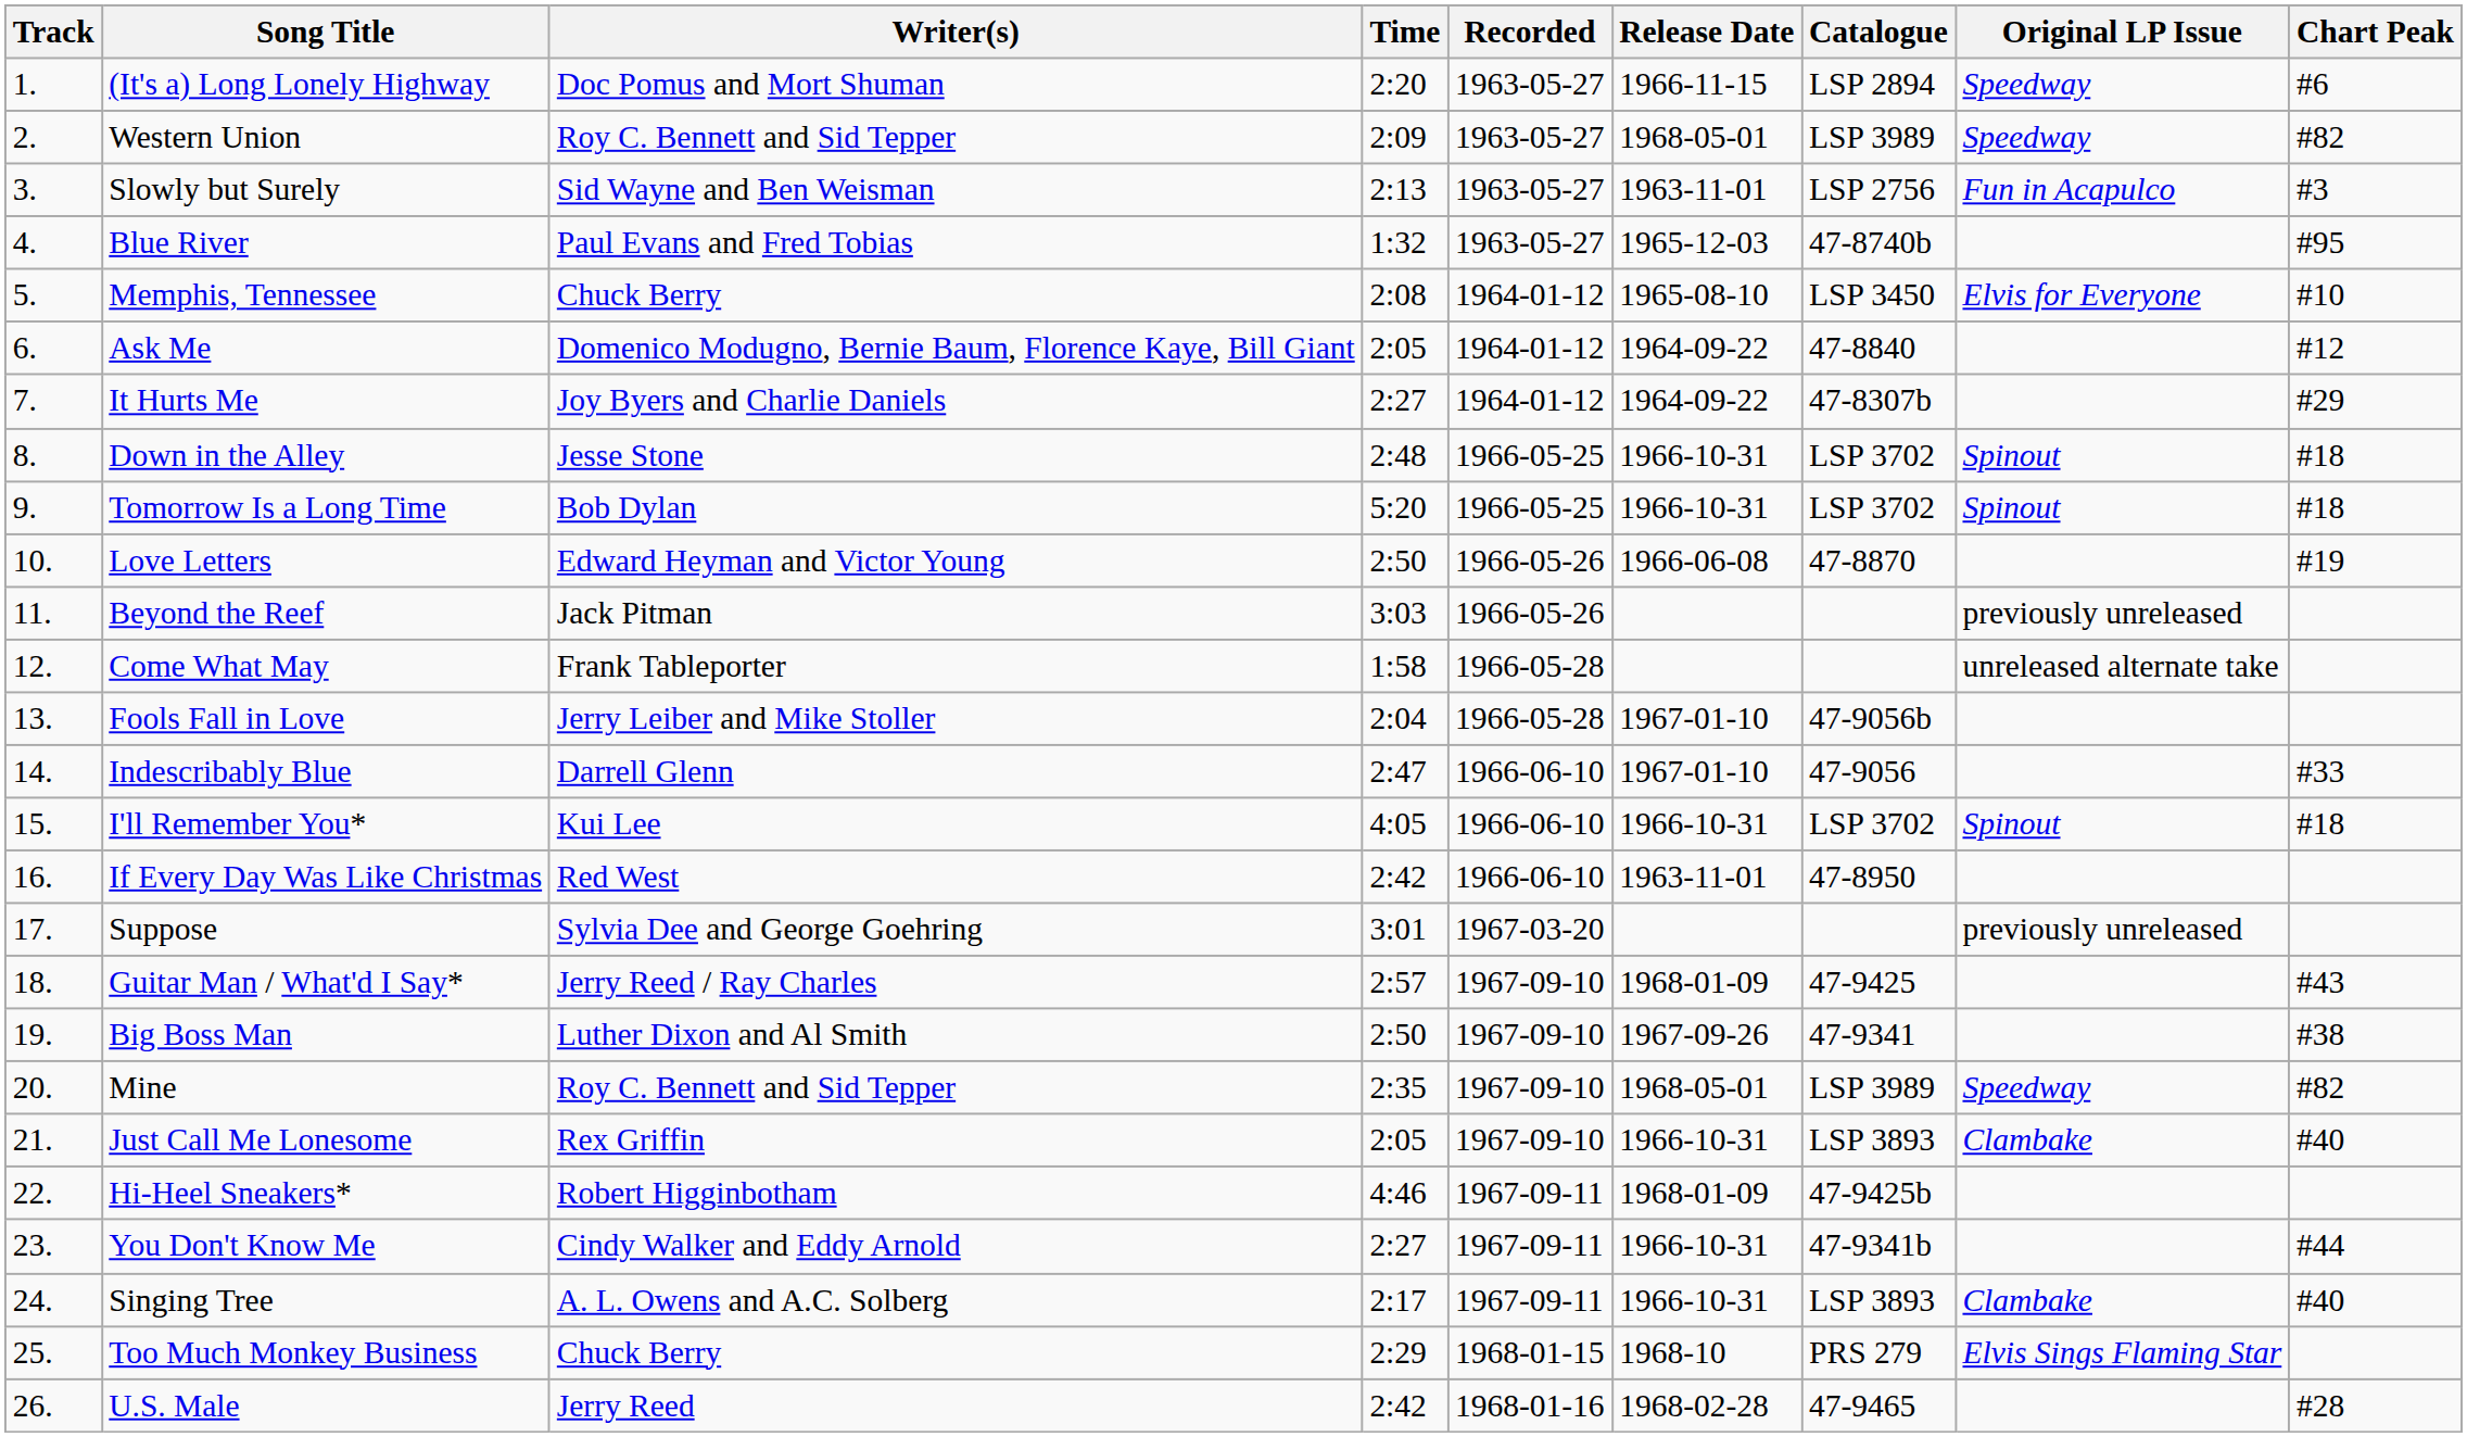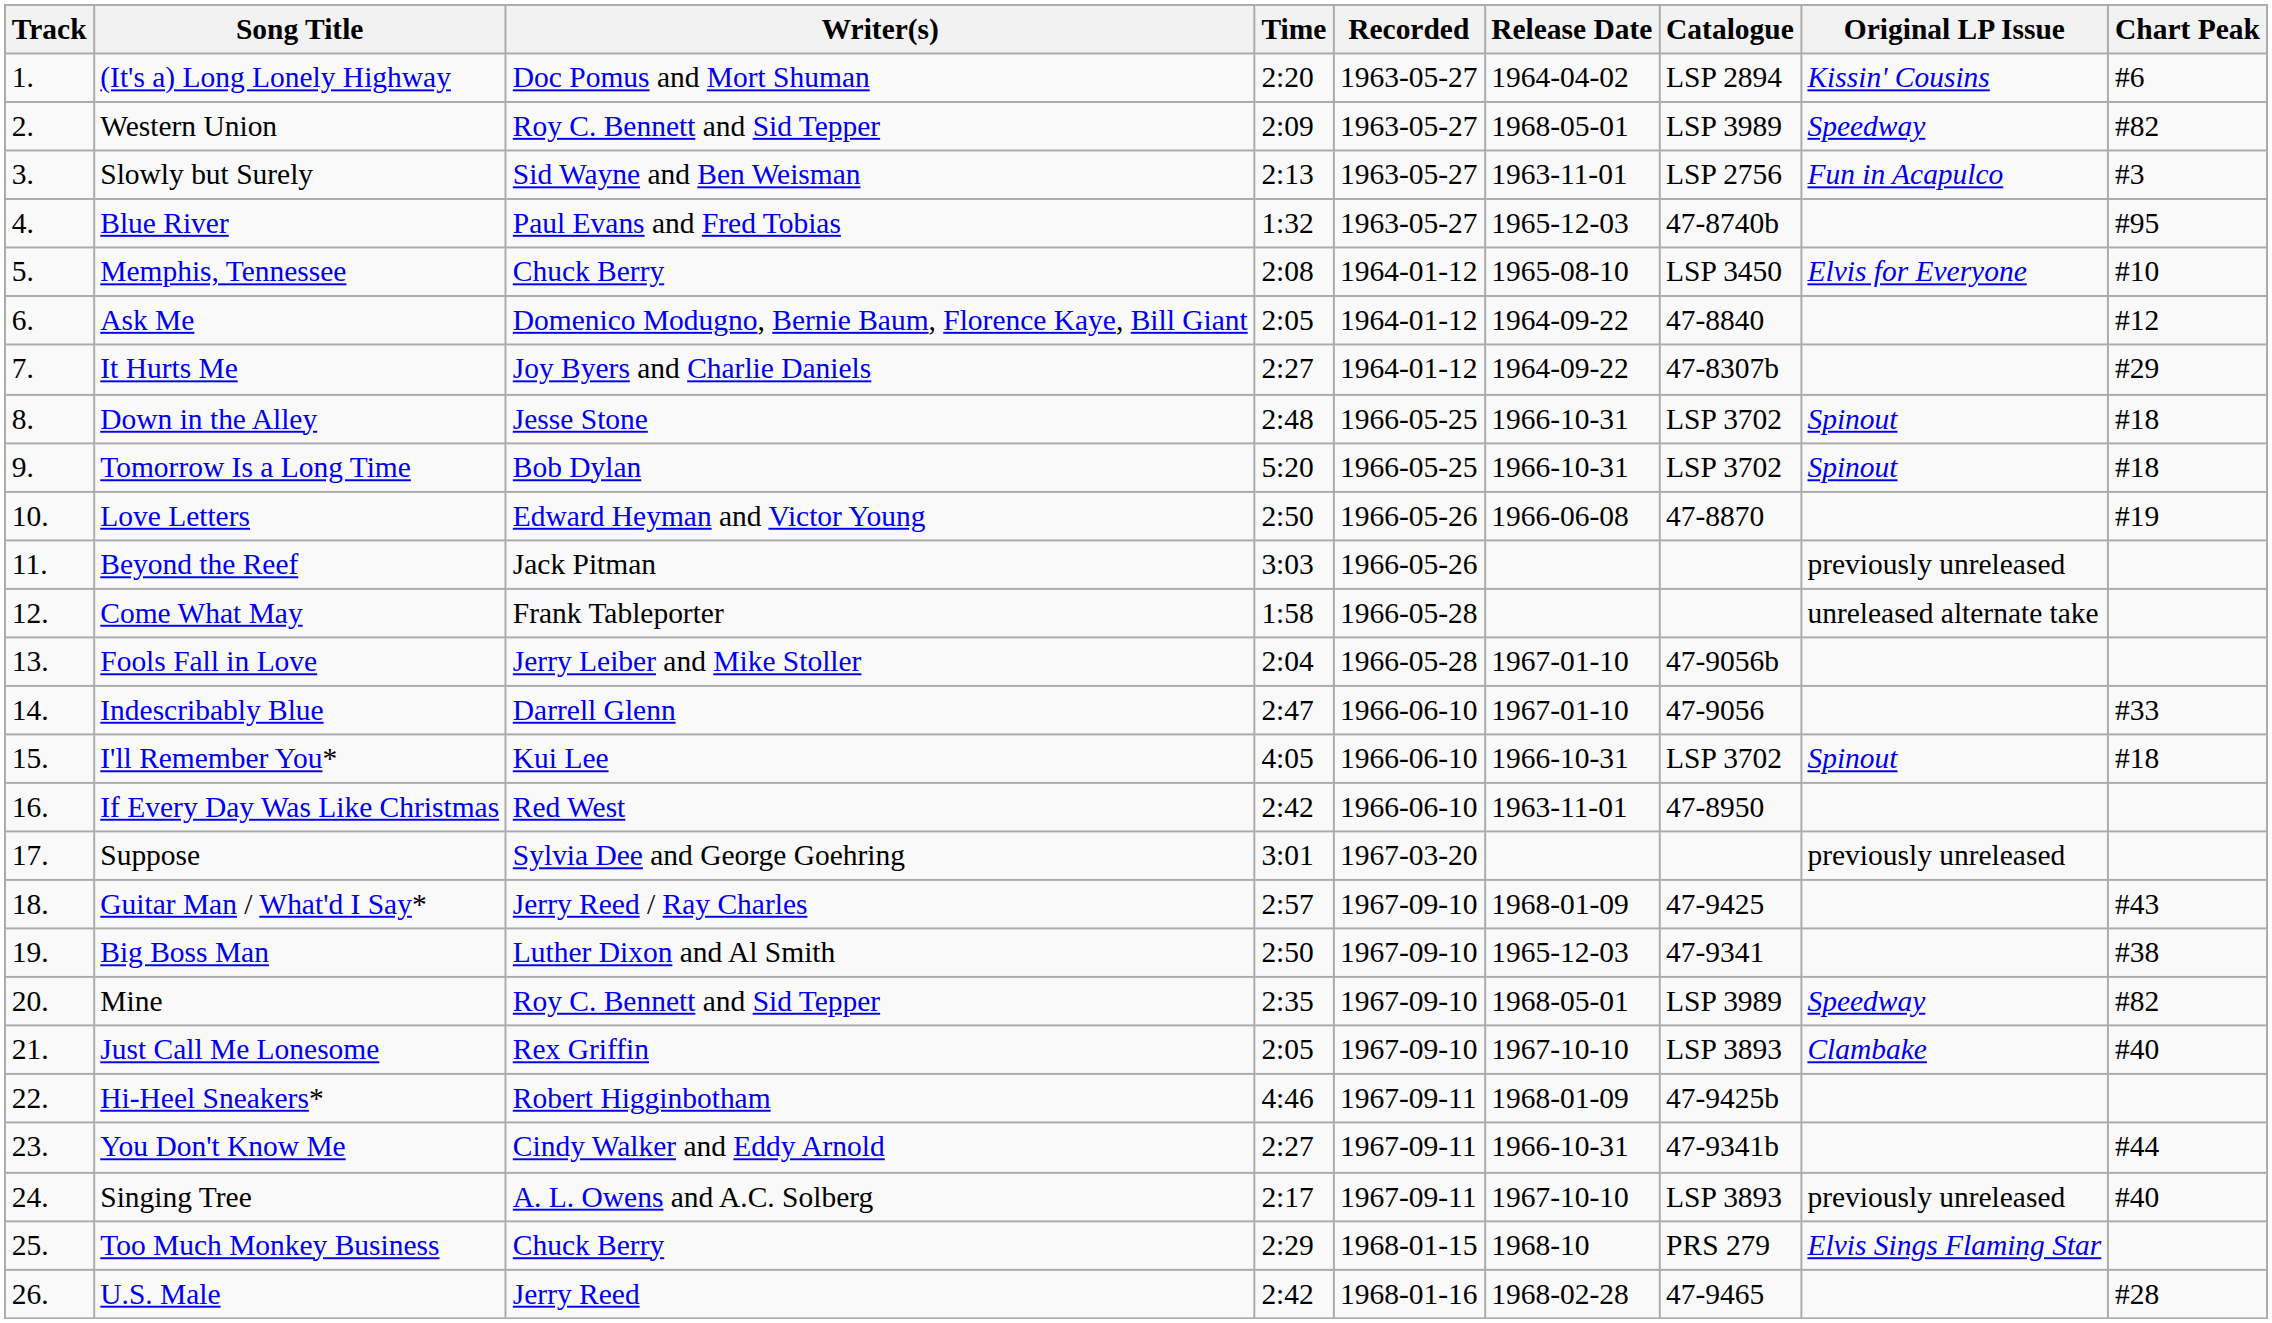(It's a) Long Lonely Highway | Release Date: 1966-11-15 -> 1964-04-02
(It's a) Long Lonely Highway | Original LP Issue: Speedway -> Kissin' Cousins
Big Boss Man | Release Date: 1967-09-26 -> 1965-12-03
Just Call Me Lonesome | Release Date: 1966-10-31 -> 1967-10-10
Singing Tree | Release Date: 1966-10-31 -> 1967-10-10
Singing Tree | Original LP Issue: Clambake -> previously unreleased
